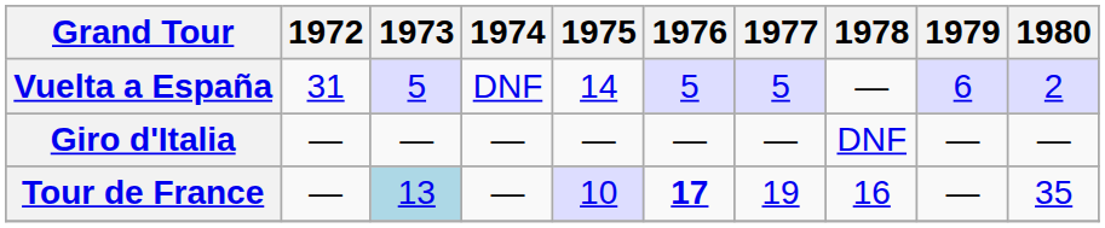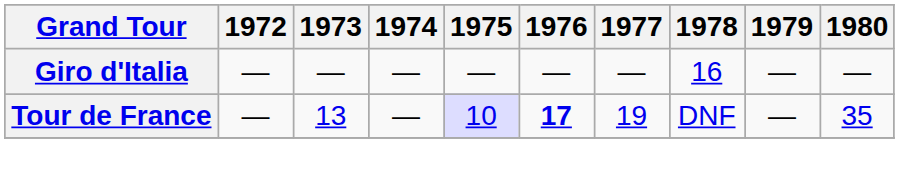- row: Vuelta a España | 31 | 5 | DNF | 14 | 5 | 5 | — | 6 | 2
Giro d'Italia | 1978: DNF -> 16
Tour de France | 1973: lightblue background -> no background
Tour de France | 1978: 16 -> DNF
